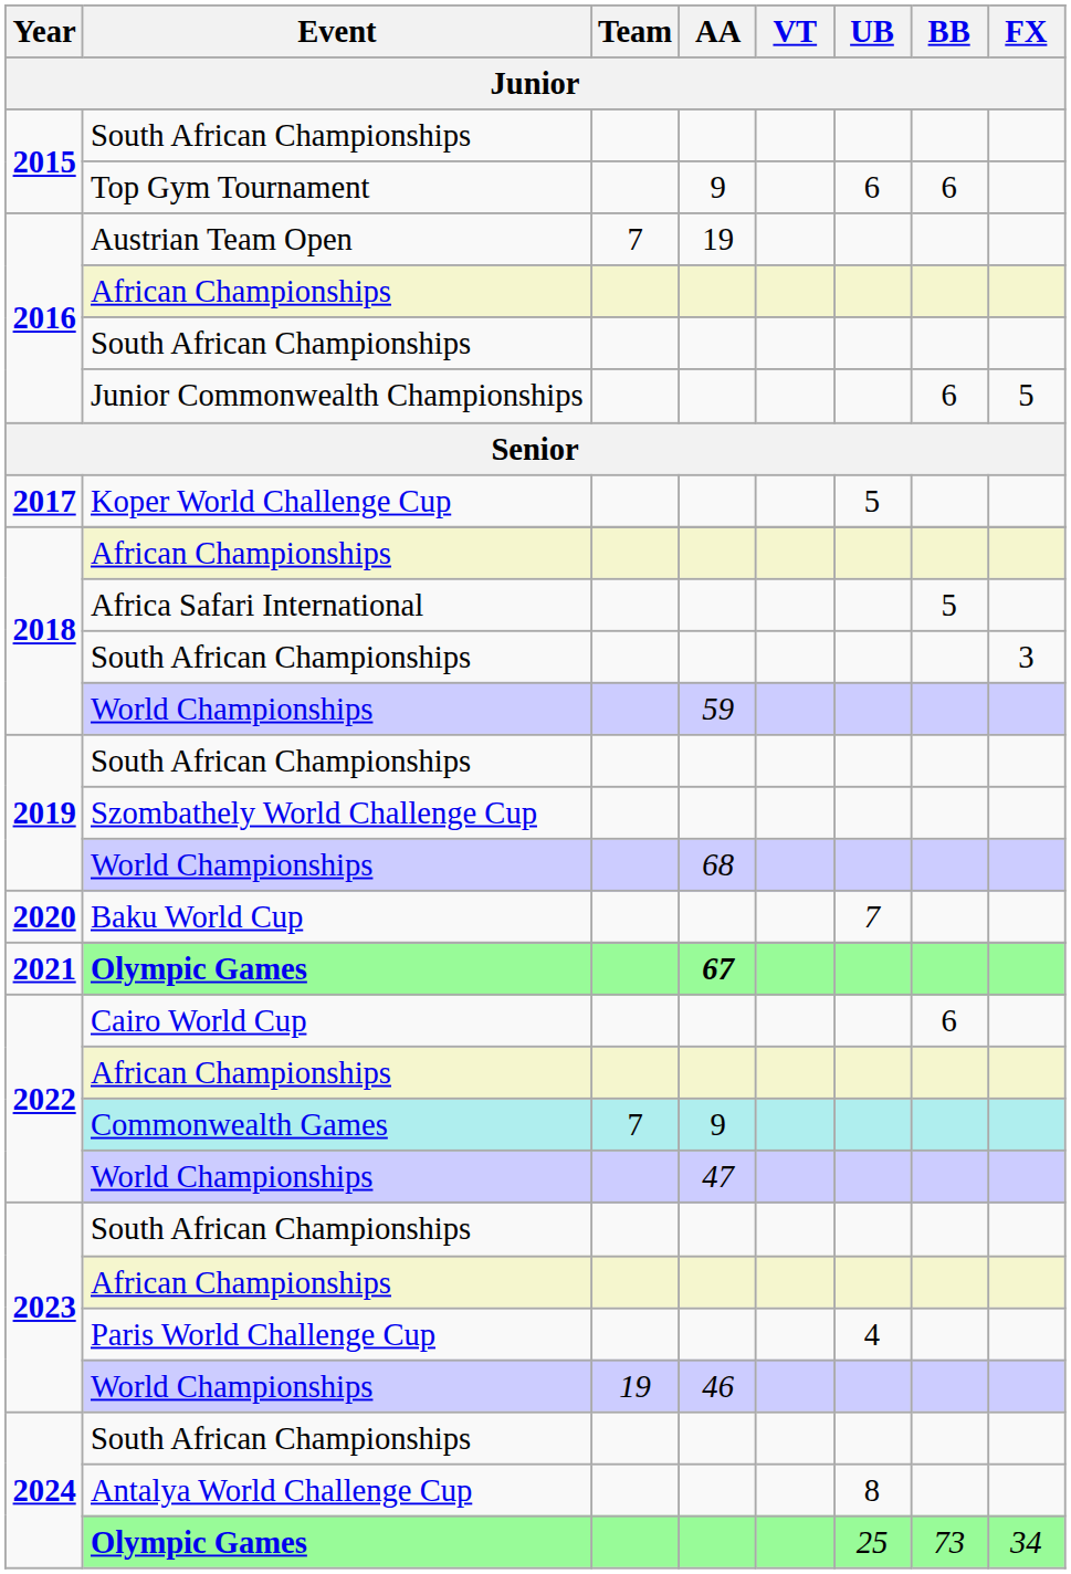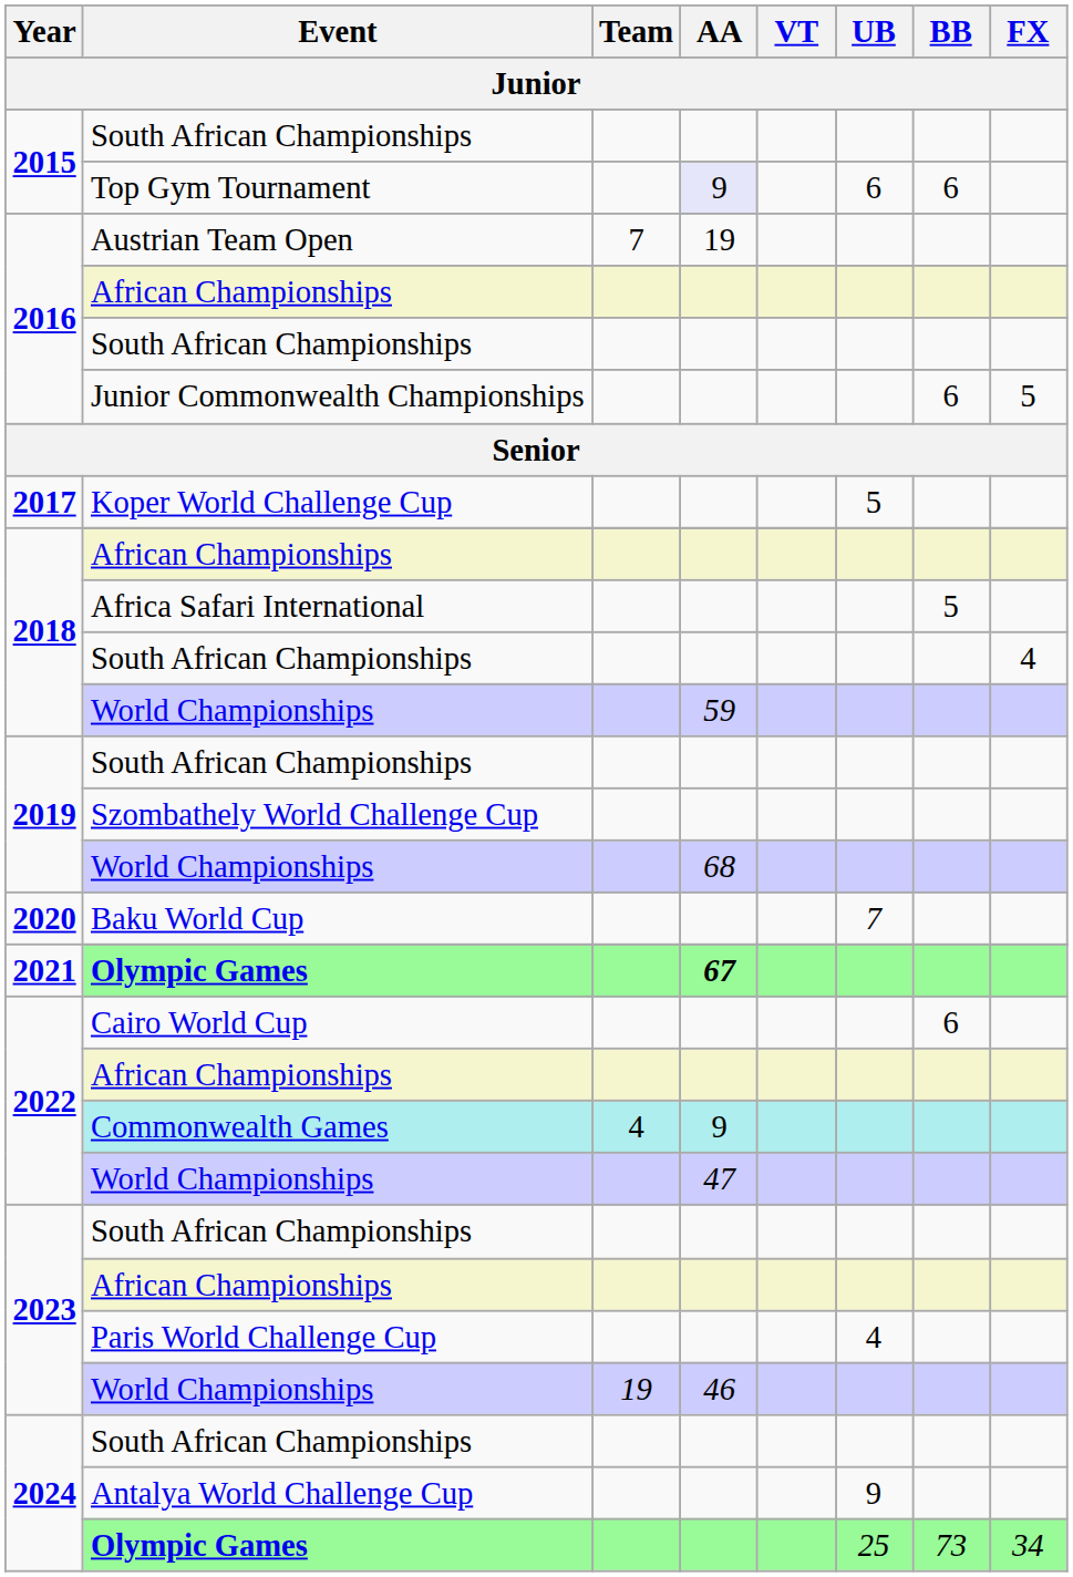Top Gym Tournament | AA: no background -> lavender background
2018 / South African Championships | FX: 3 -> 4
Commonwealth Games | Team: 7 -> 4
Antalya World Challenge Cup | UB: 8 -> 9
